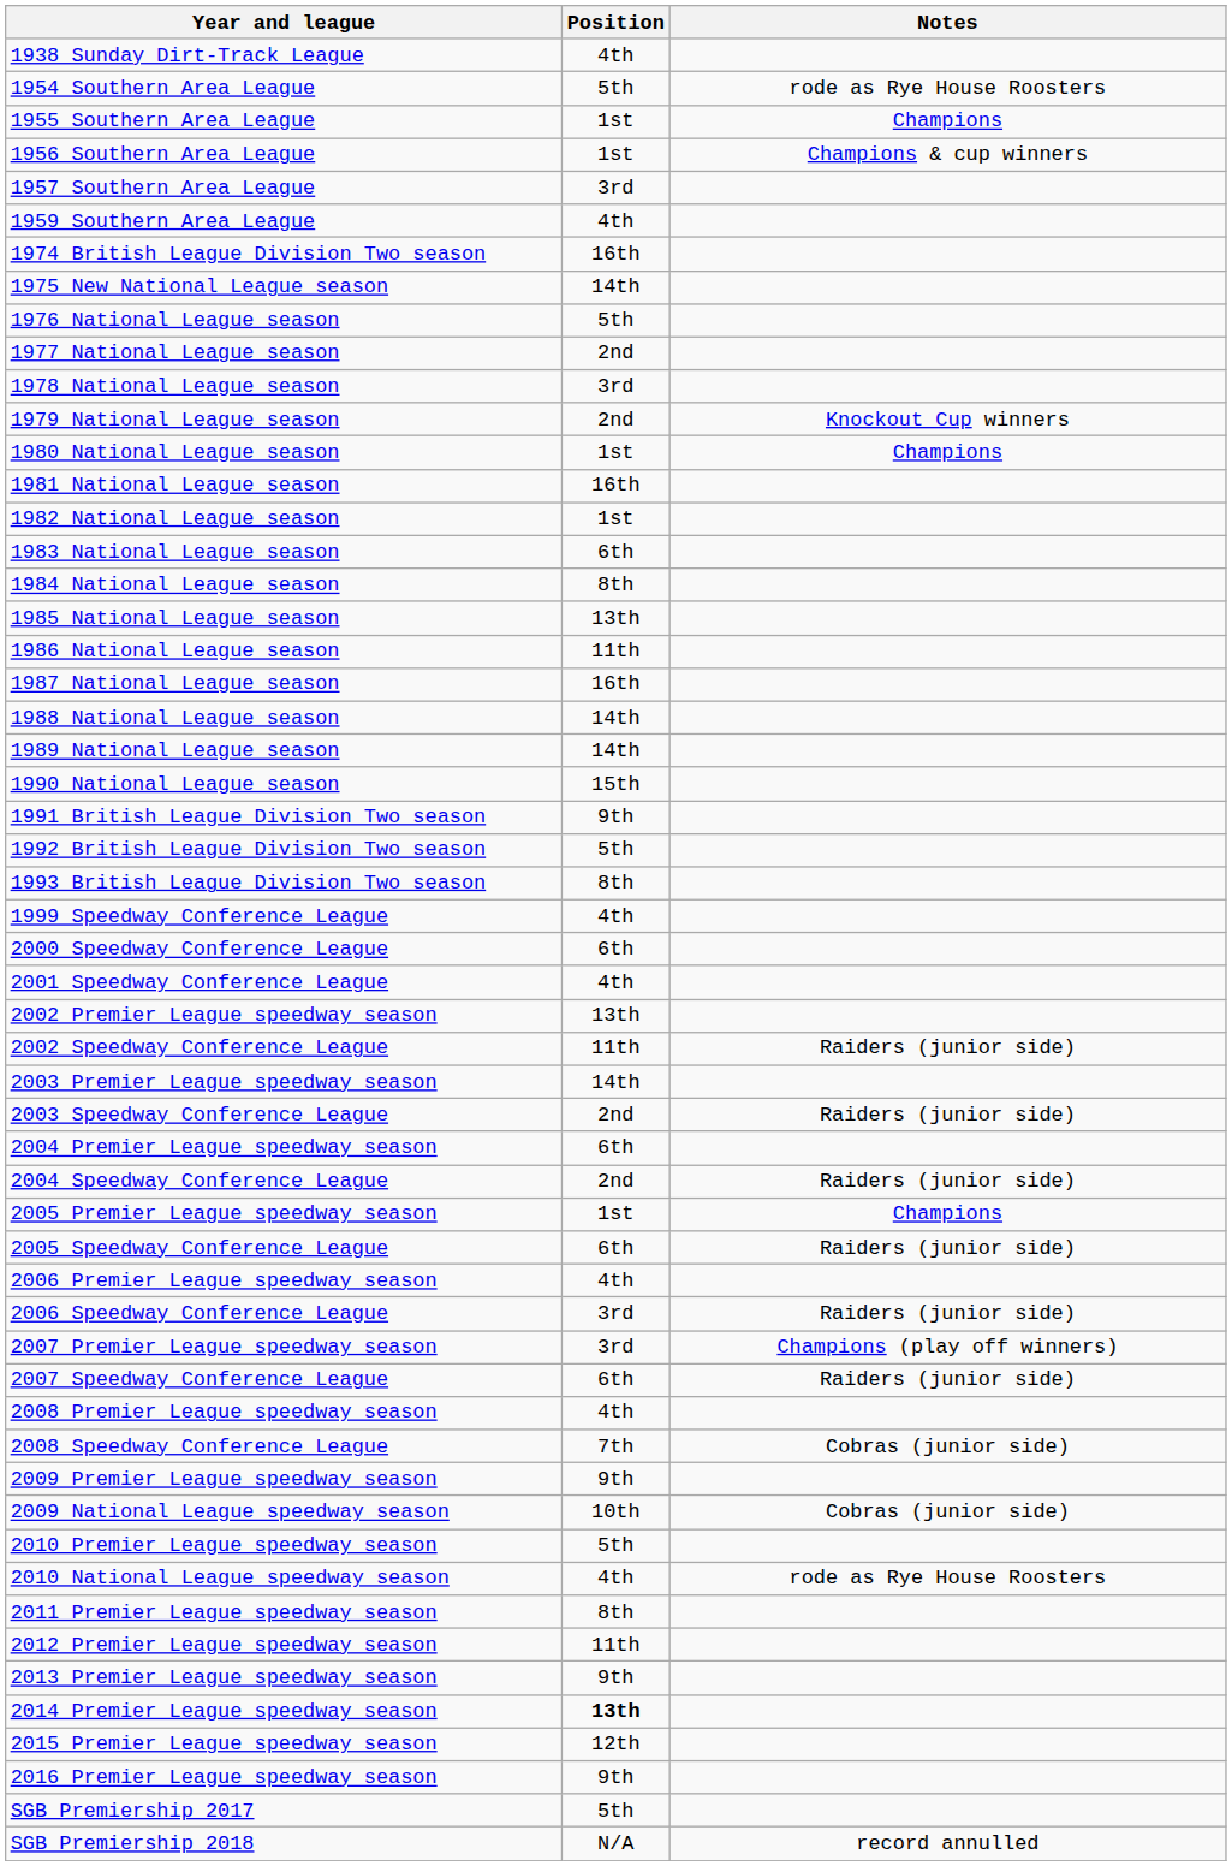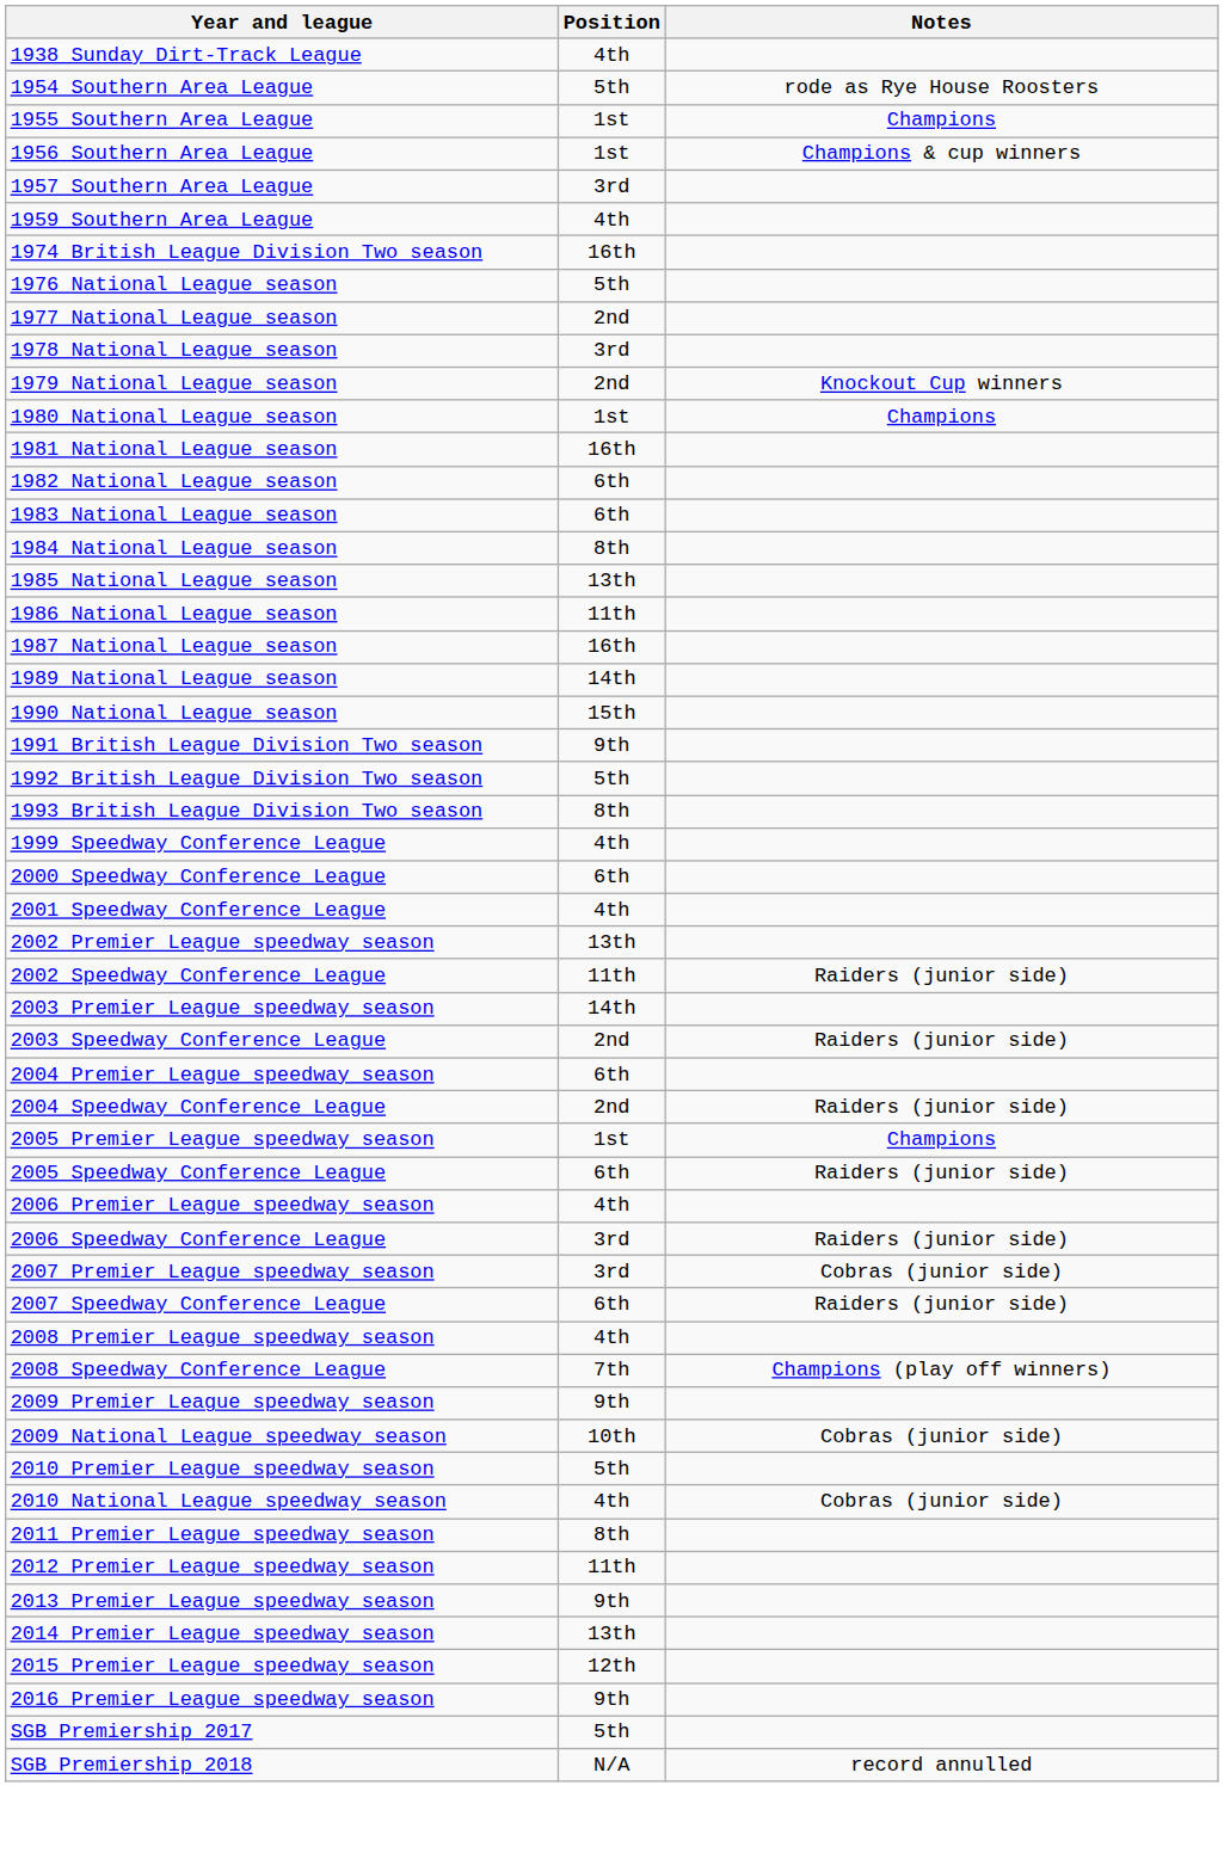- row: 1975 New National League season | 14th
1982 National League season | Position: 1st -> 6th
- row: 1988 National League season | 14th
2007 Premier League speedway season | Notes: Champions (play off winners) -> Cobras (junior side)
2008 Speedway Conference League | Notes: Cobras (junior side) -> Champions (play off winners)
2010 National League speedway season | Notes: rode as Rye House Roosters -> Cobras (junior side)
2014 Premier League speedway season | Position: bold -> normal
